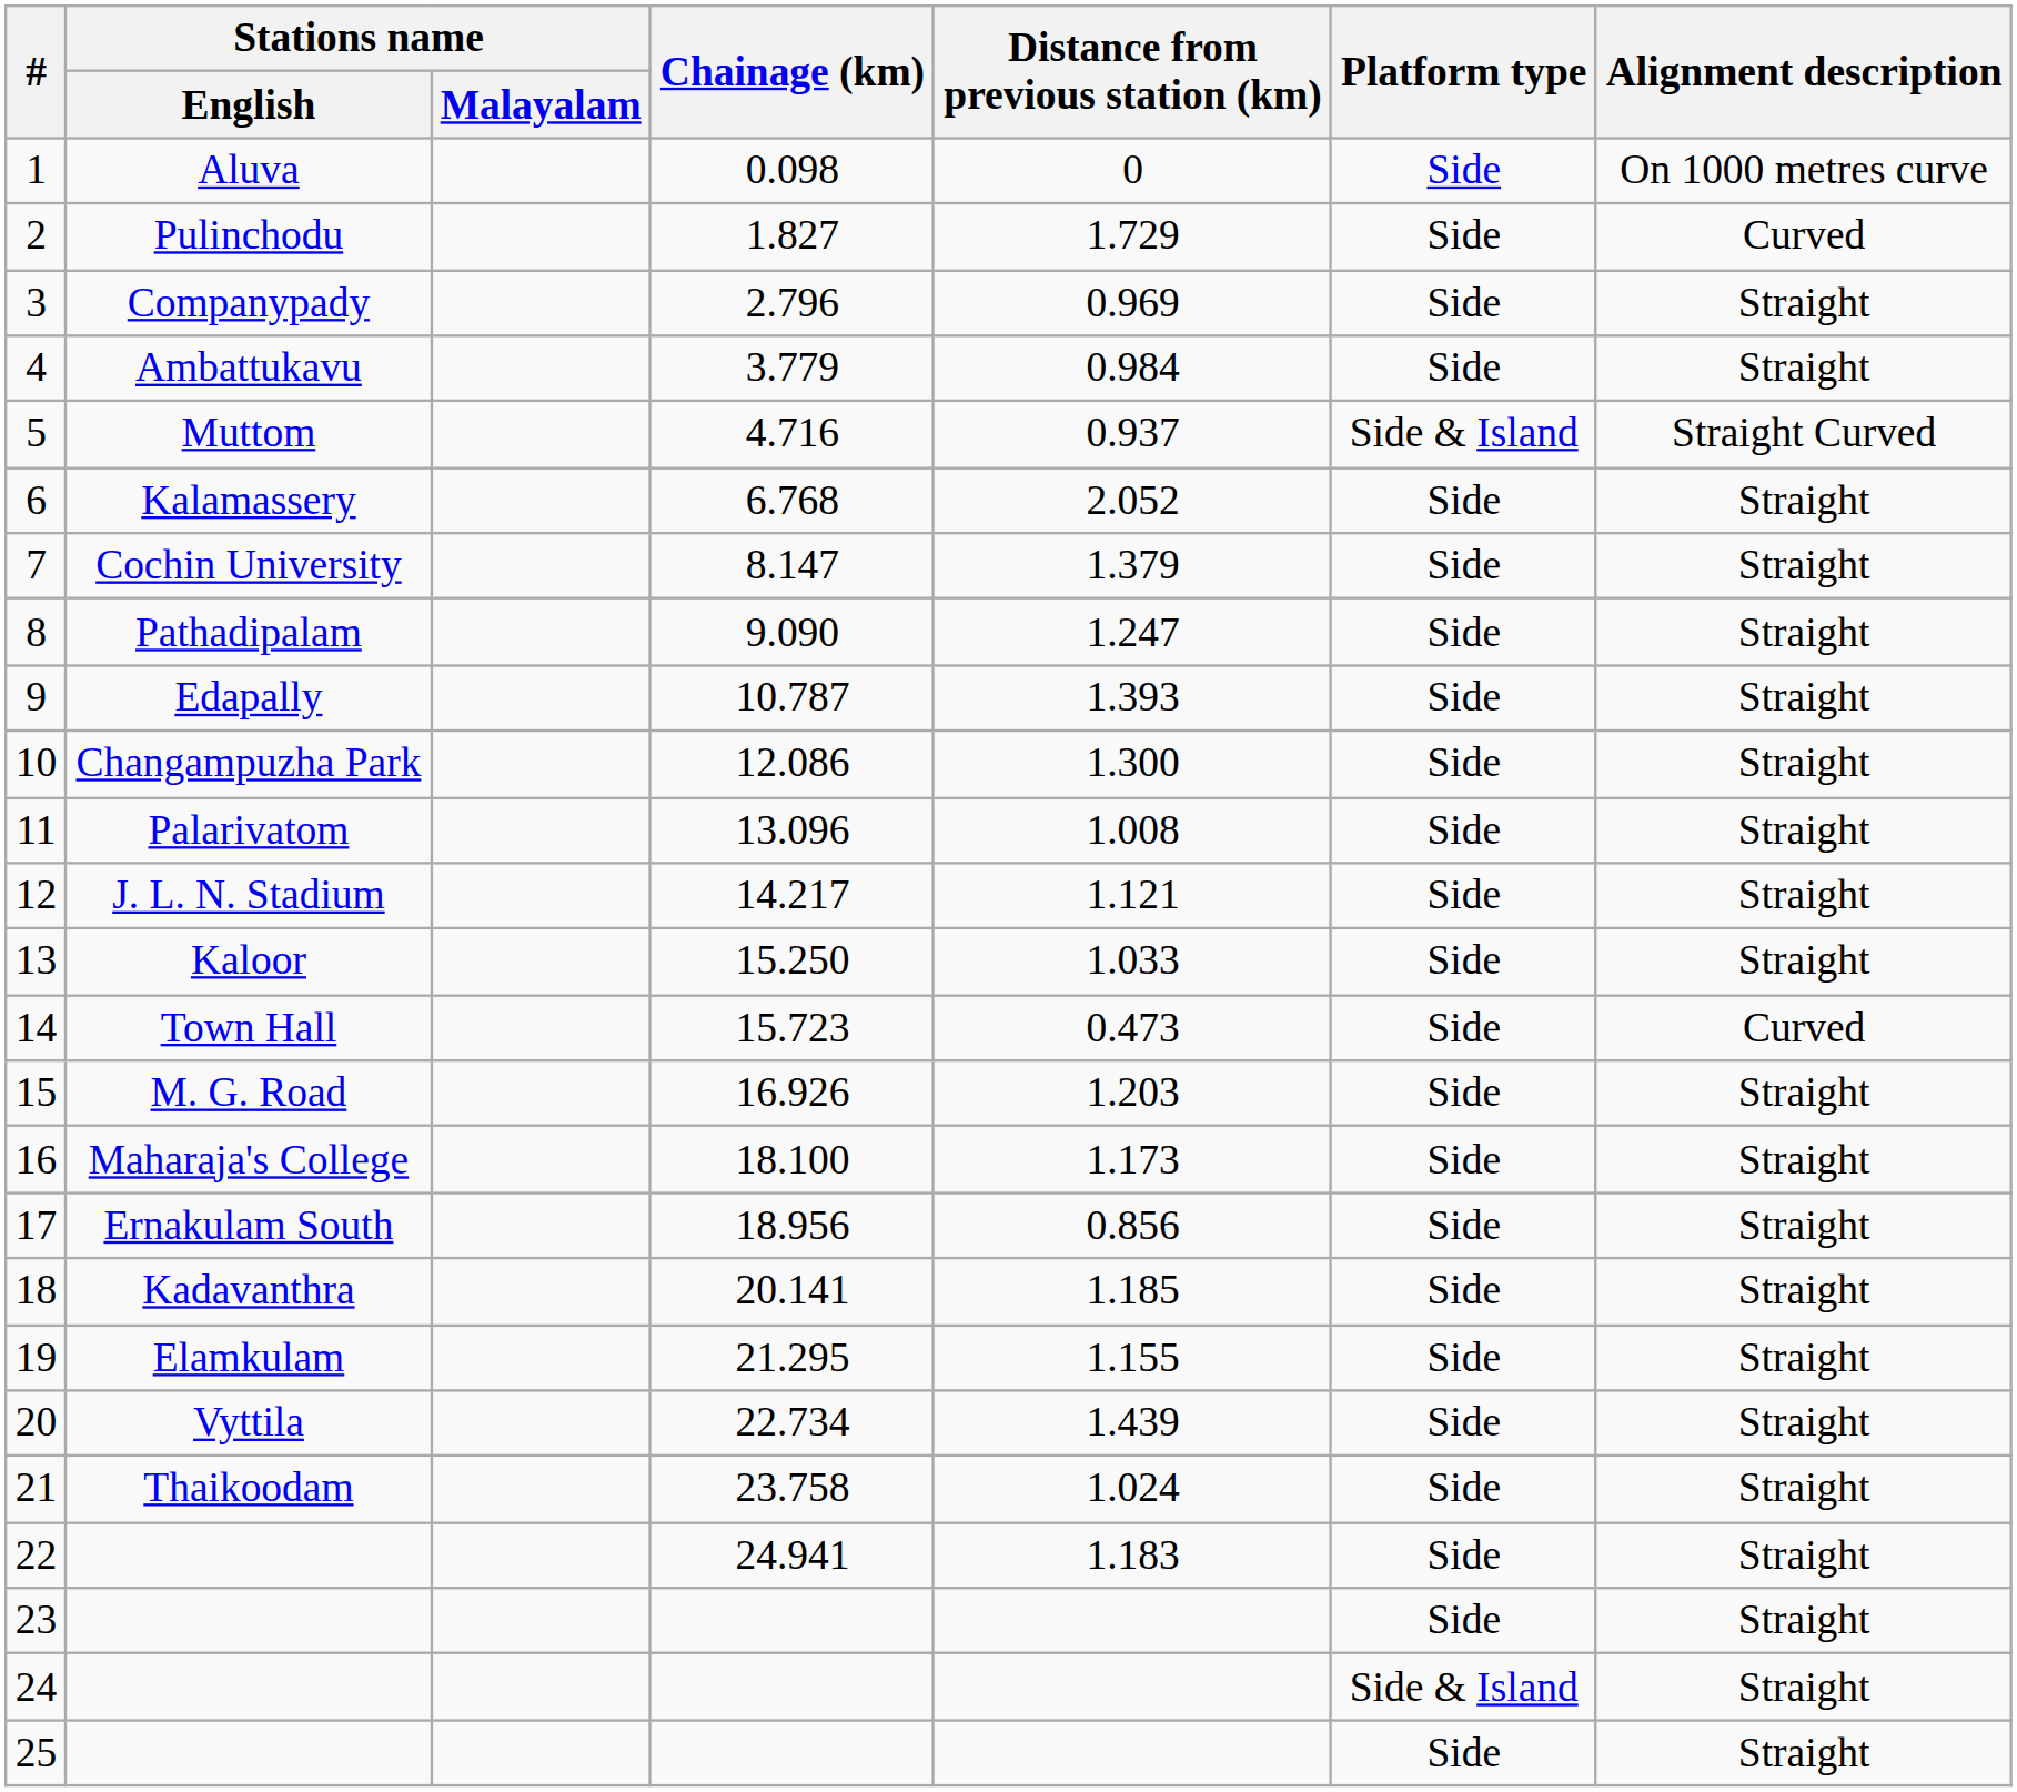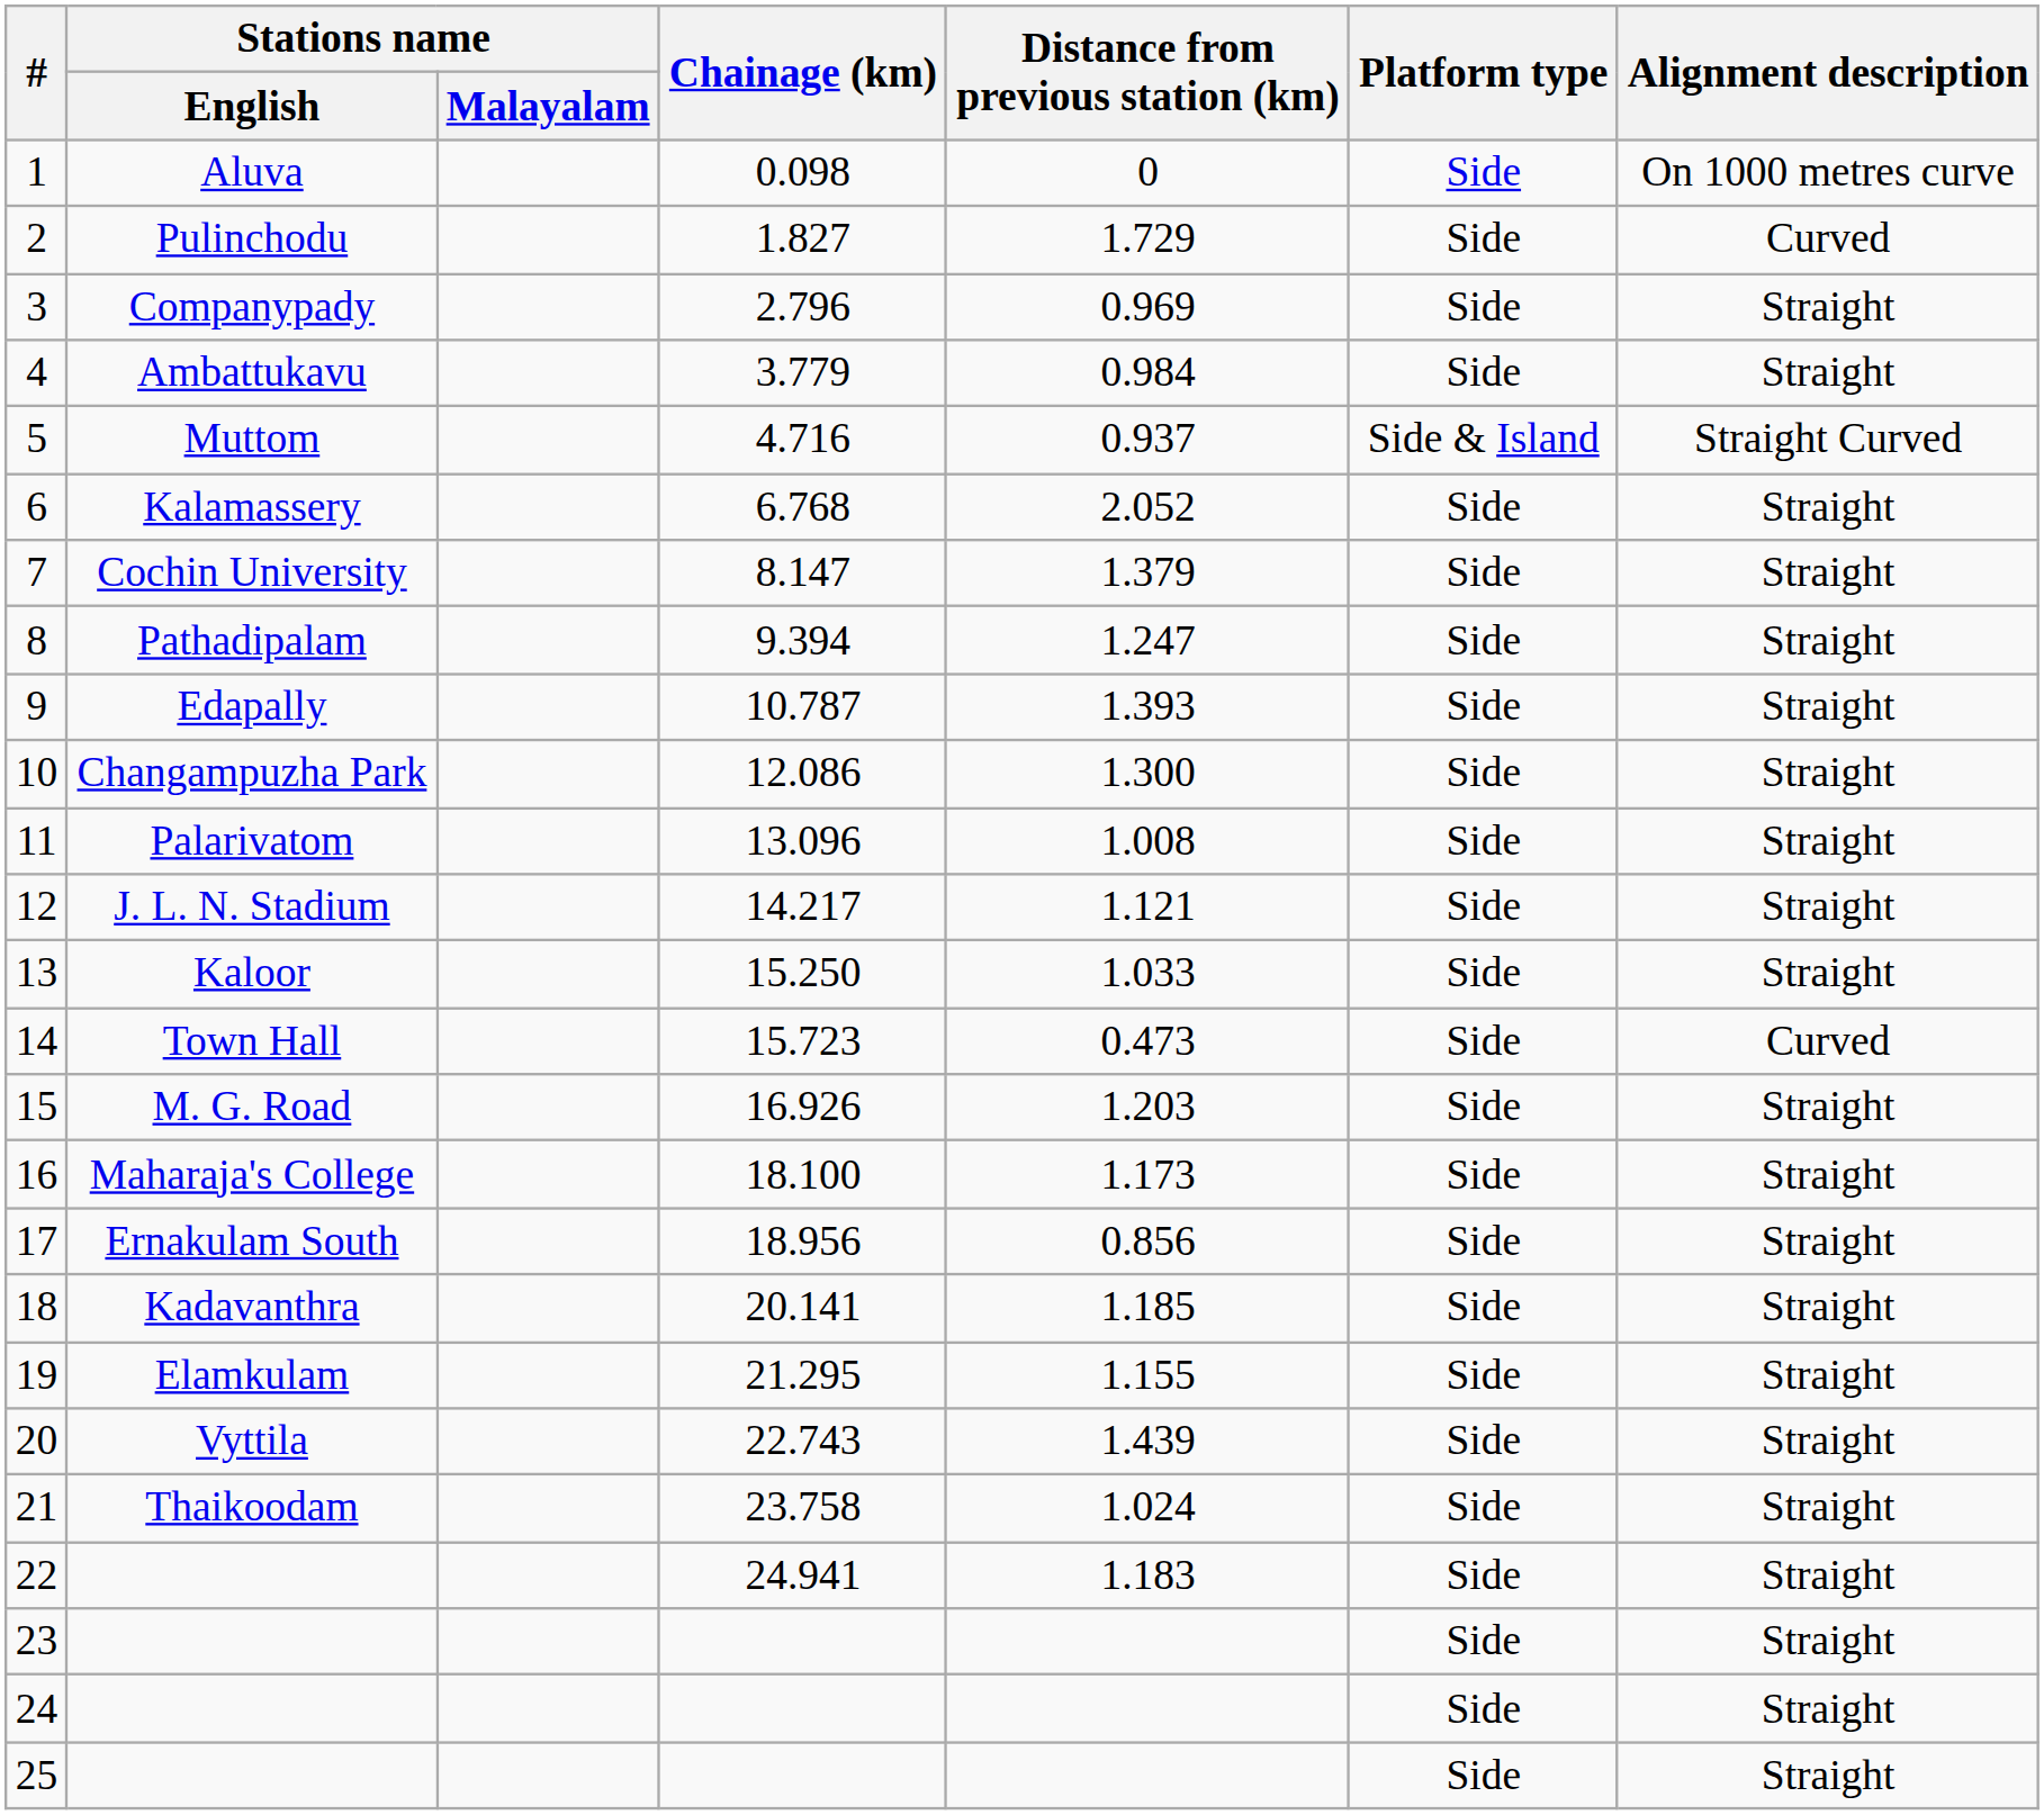8 | Chainage (km): 9.090 -> 9.394
20 | Chainage (km): 22.734 -> 22.743
24 | Platform type: Side & Island -> Side
